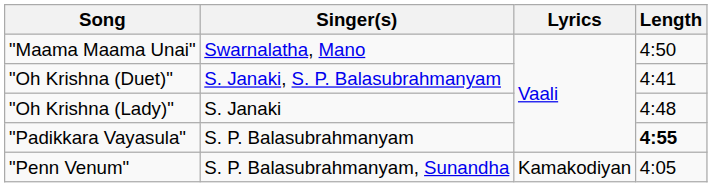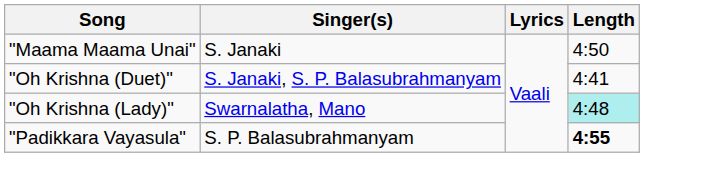"Maama Maama Unai" | Singer(s): Swarnalatha, Mano -> S. Janaki
"Oh Krishna (Lady)" | Singer(s): S. Janaki -> Swarnalatha, Mano
"Oh Krishna (Lady)" | Length: no background -> paleturquoise background
- row: "Penn Venum" | S. P. Balasubrahmanyam, Sunandha | Kamakodiyan | 4:05
